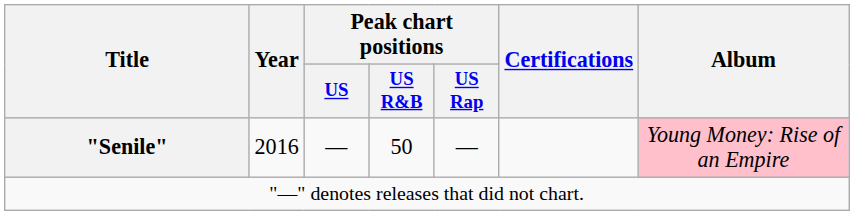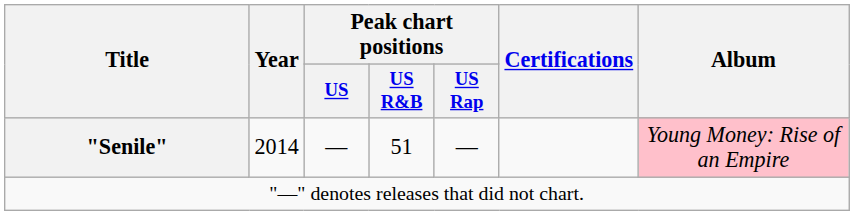"Senile" | Year: 2016 -> 2014
"Senile" | Peak chart positions / US R&B: 50 -> 51
